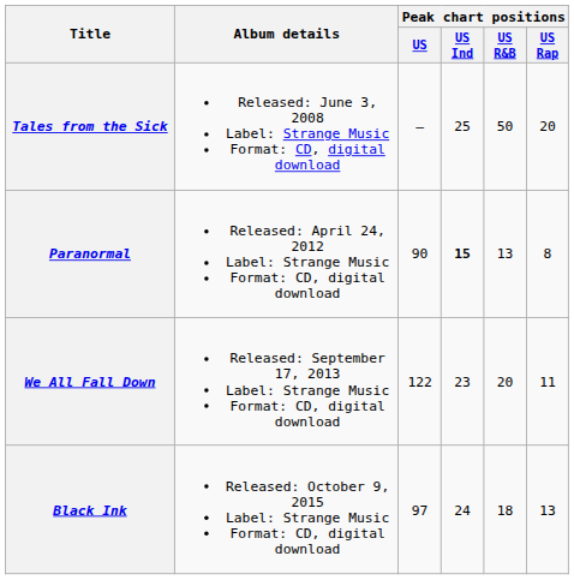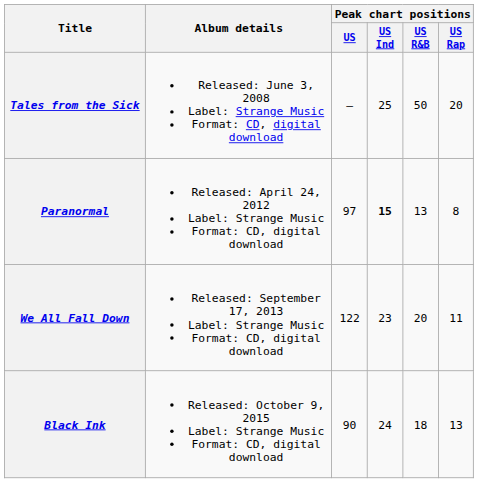Paranormal | Peak chart positions / US: 90 -> 97
Black Ink | Peak chart positions / US: 97 -> 90
